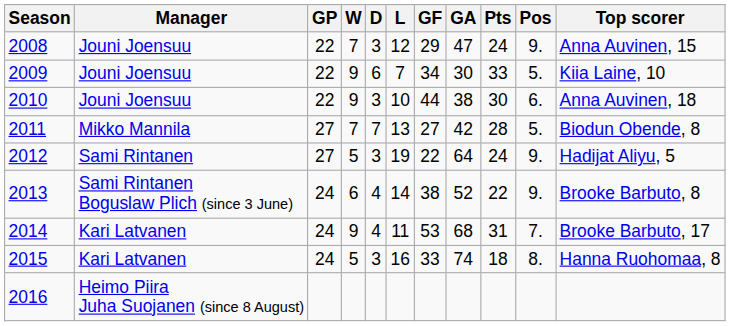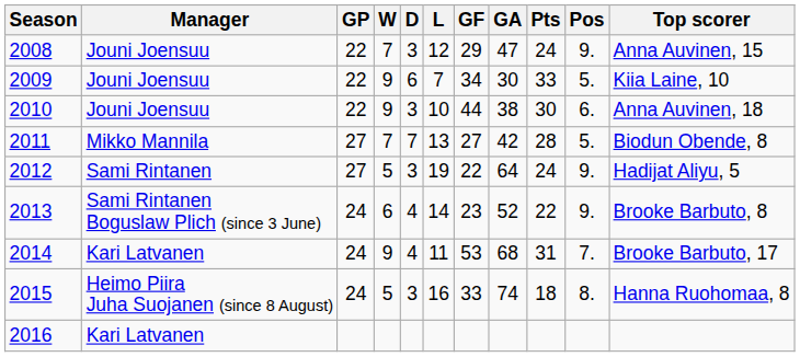2013 | GF: 38 -> 23
2015 | Manager: Kari Latvanen -> Heimo Piira Juha Suojanen (since 8 August)
2016 | Manager: Heimo Piira Juha Suojanen (since 8 August) -> Kari Latvanen
